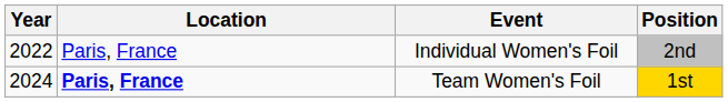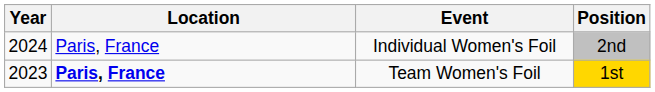Individual Women's Foil | Year: 2022 -> 2024
Team Women's Foil | Year: 2024 -> 2023
